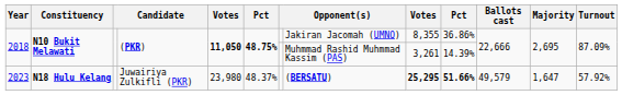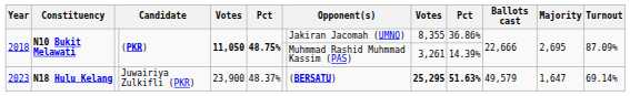2023 | column 5: 23,980 -> 23,900
2023 | column 10: 51.66% -> 51.63%
2023 | Turnout: 57.92% -> 69.14%
